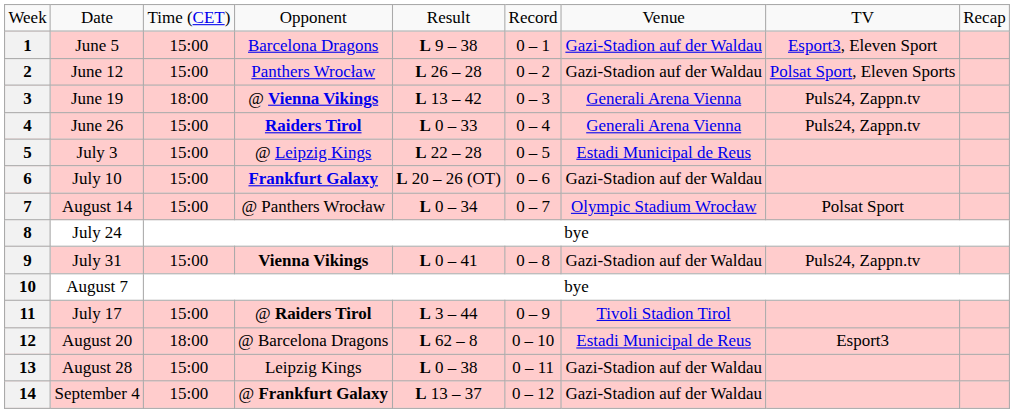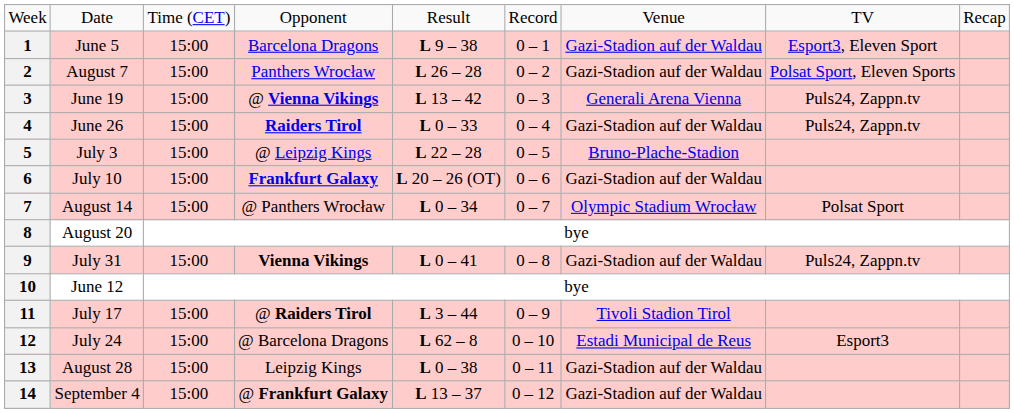2 | column 2: June 12 -> August 7
3 | column 3: 18:00 -> 15:00
4 | column 7: Generali Arena Vienna -> Gazi-Stadion auf der Waldau
5 | column 7: Estadi Municipal de Reus -> Bruno-Plache-Stadion
8 | column 2: July 24 -> August 20
10 | column 2: August 7 -> June 12
12 | column 2: August 20 -> July 24
12 | column 3: 18:00 -> 15:00
